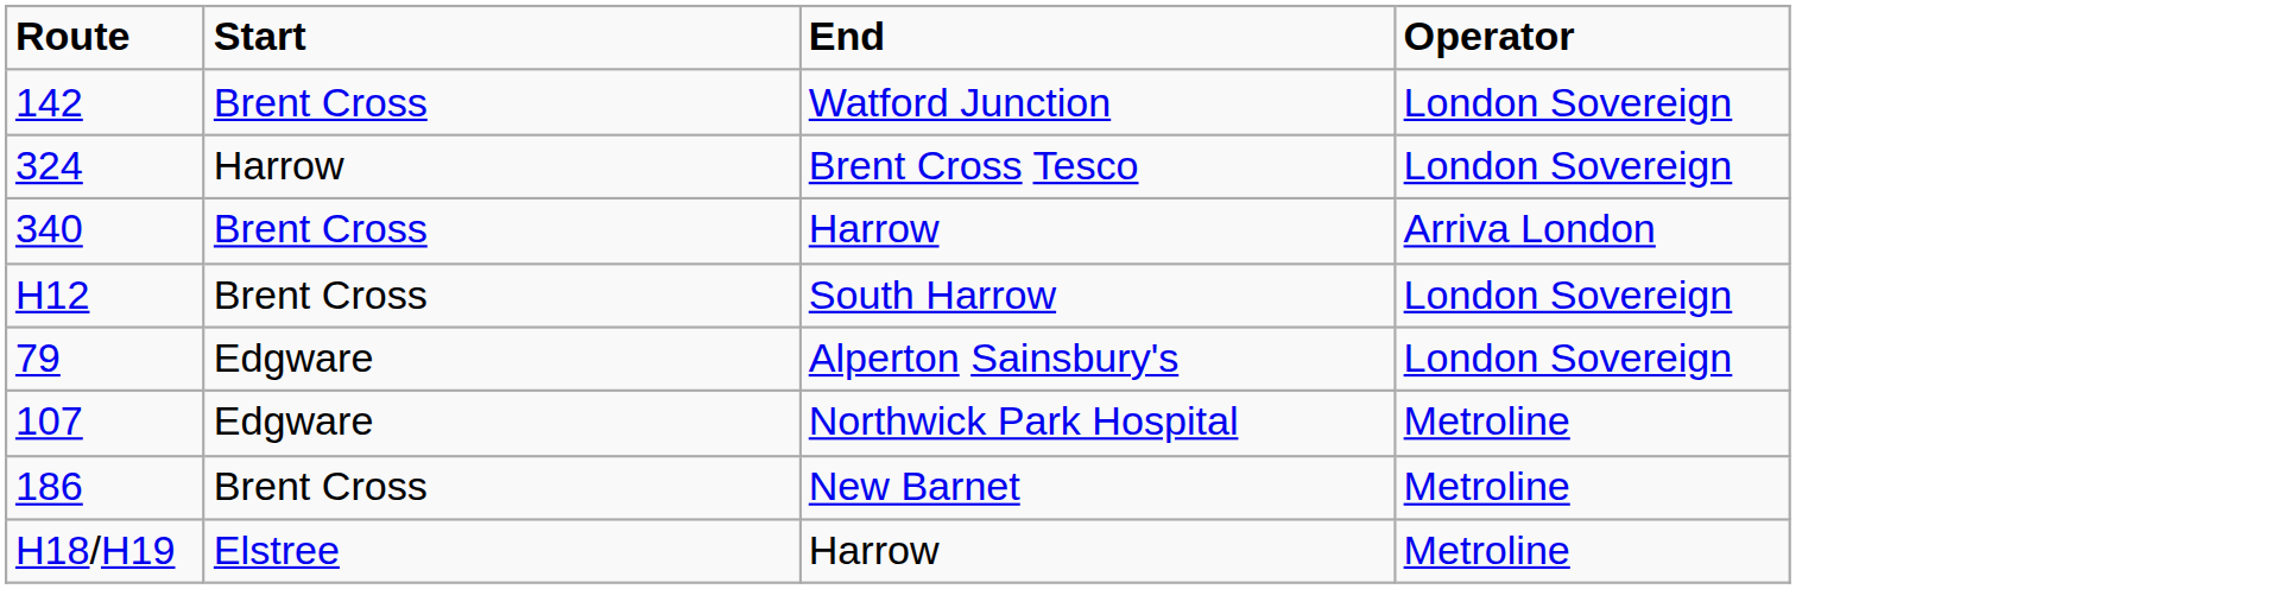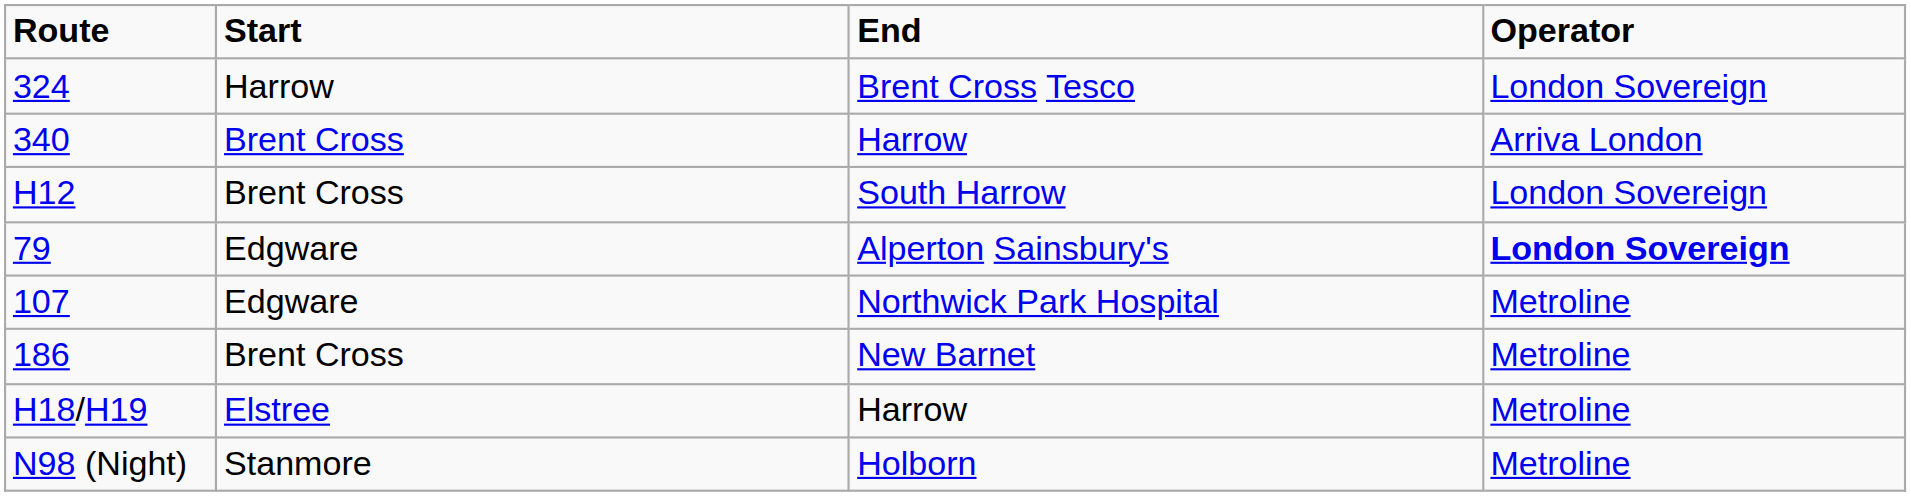- row: 142 | Brent Cross | Watford Junction | London Sovereign
79 | Operator: normal -> bold
+ row: N98 (Night) | Stanmore | Holborn | Metroline
